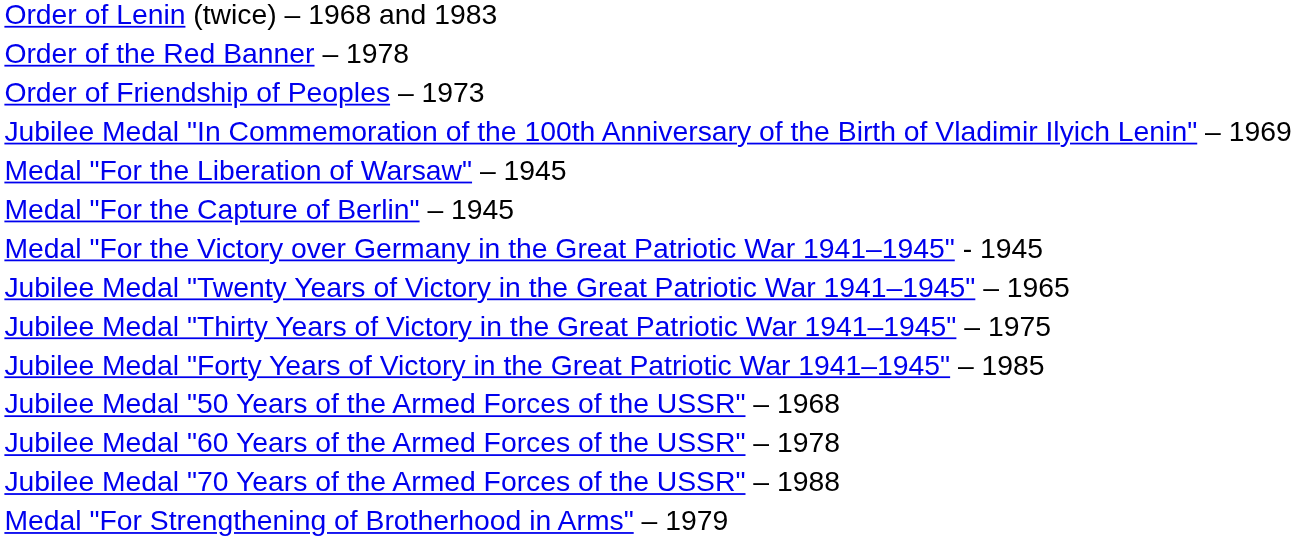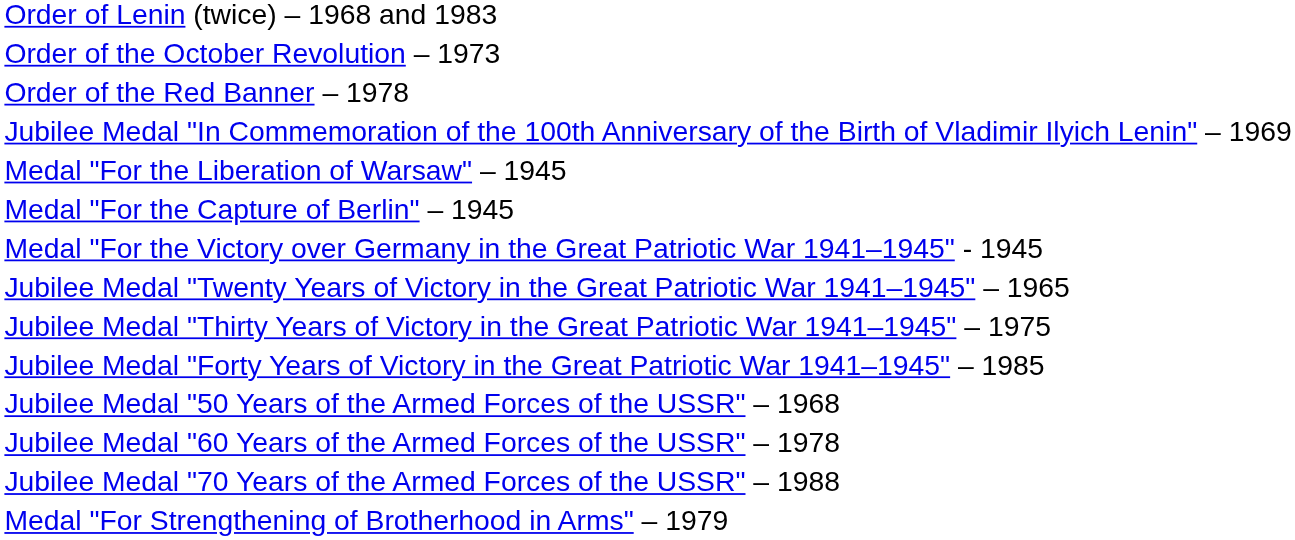+ row: Order of the October Revolution – 1973
- row: Order of Friendship of Peoples – 1973
